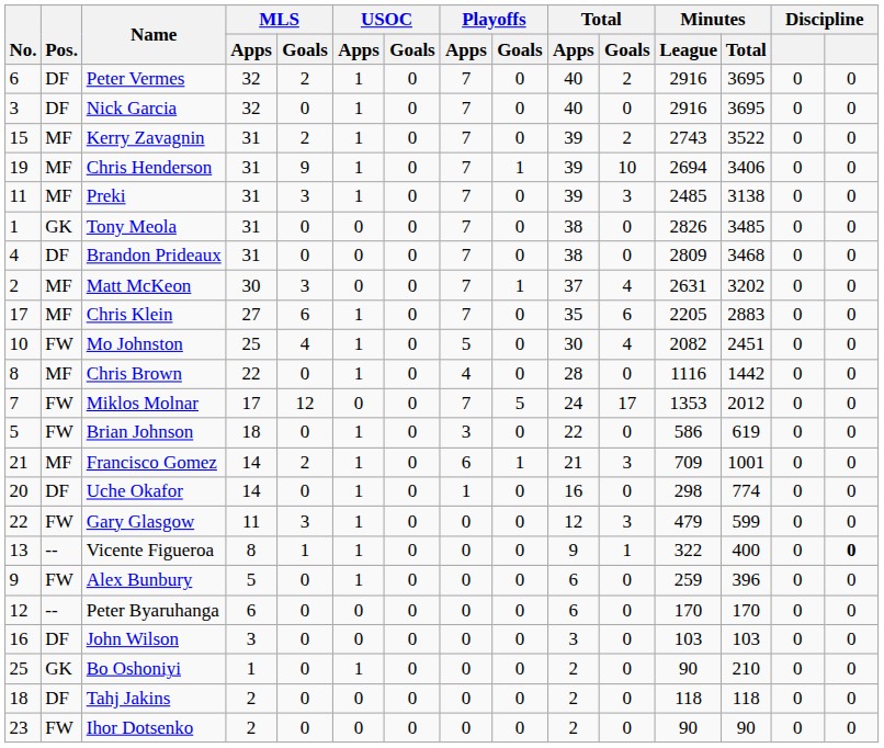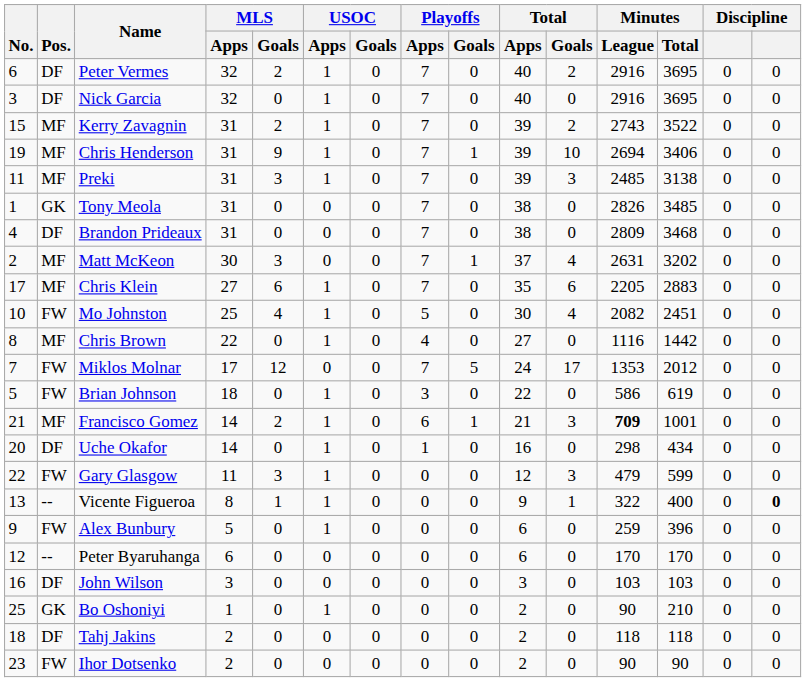Chris Brown | Total / Apps: 28 -> 27
Francisco Gomez | Minutes / League: normal -> bold
Uche Okafor | Minutes / Total: 774 -> 434
